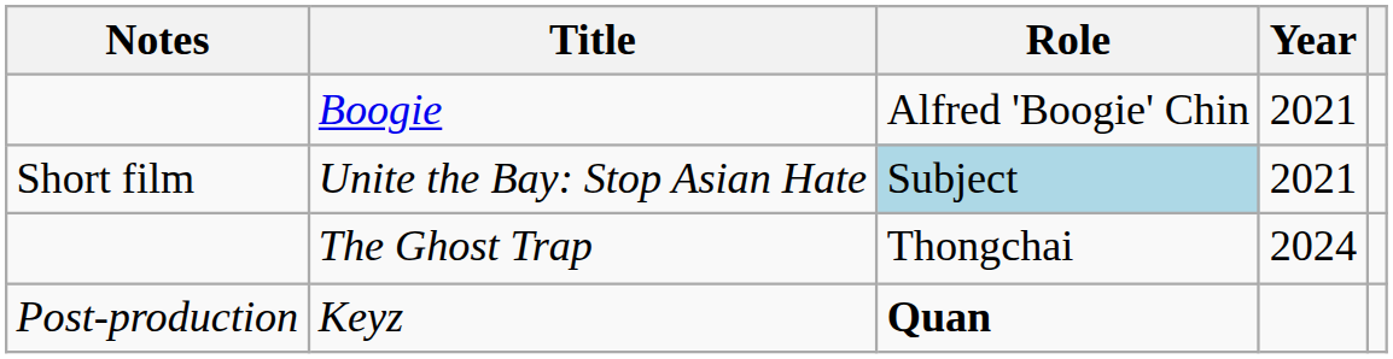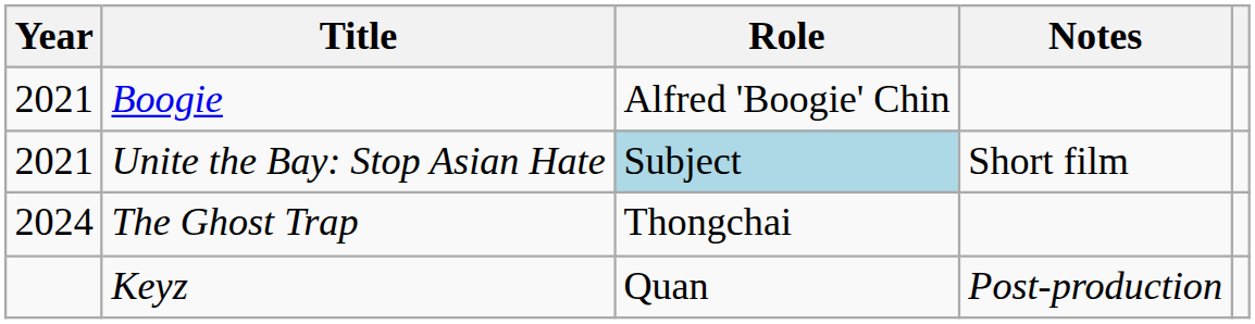columns swapped: Year <-> Notes
Keyz | Role: bold -> normal
